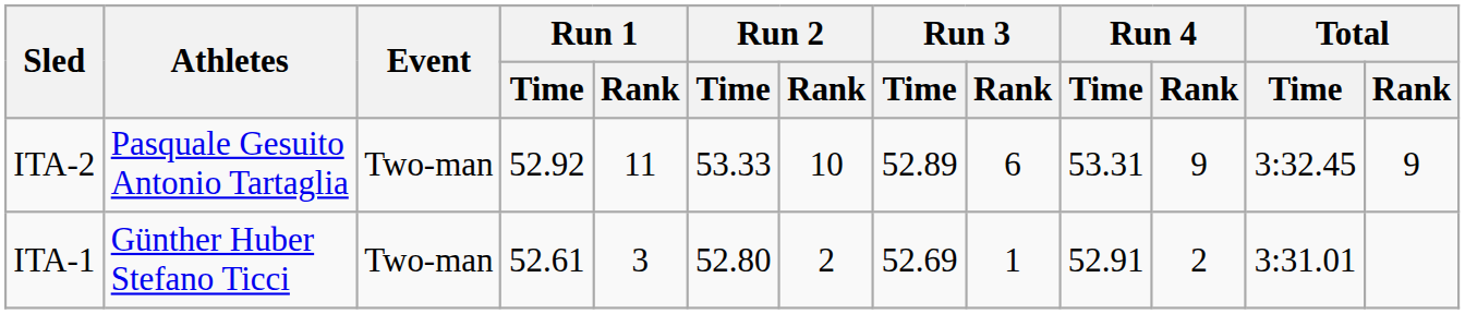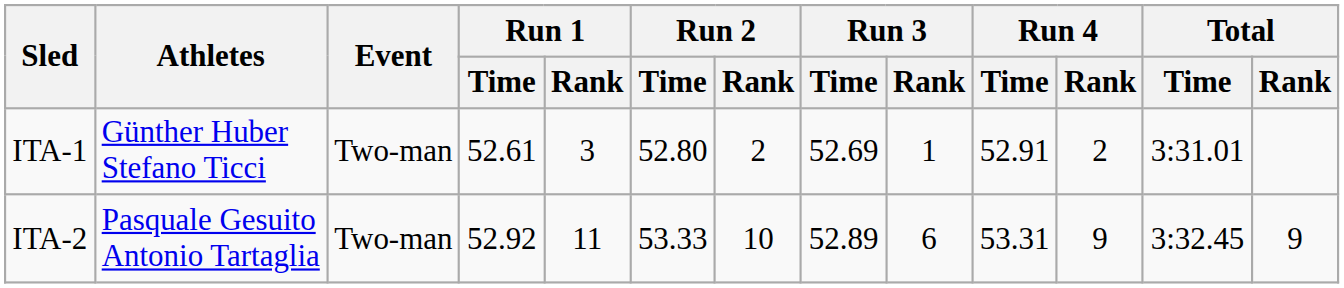rows swapped: ITA-1 <-> ITA-2
